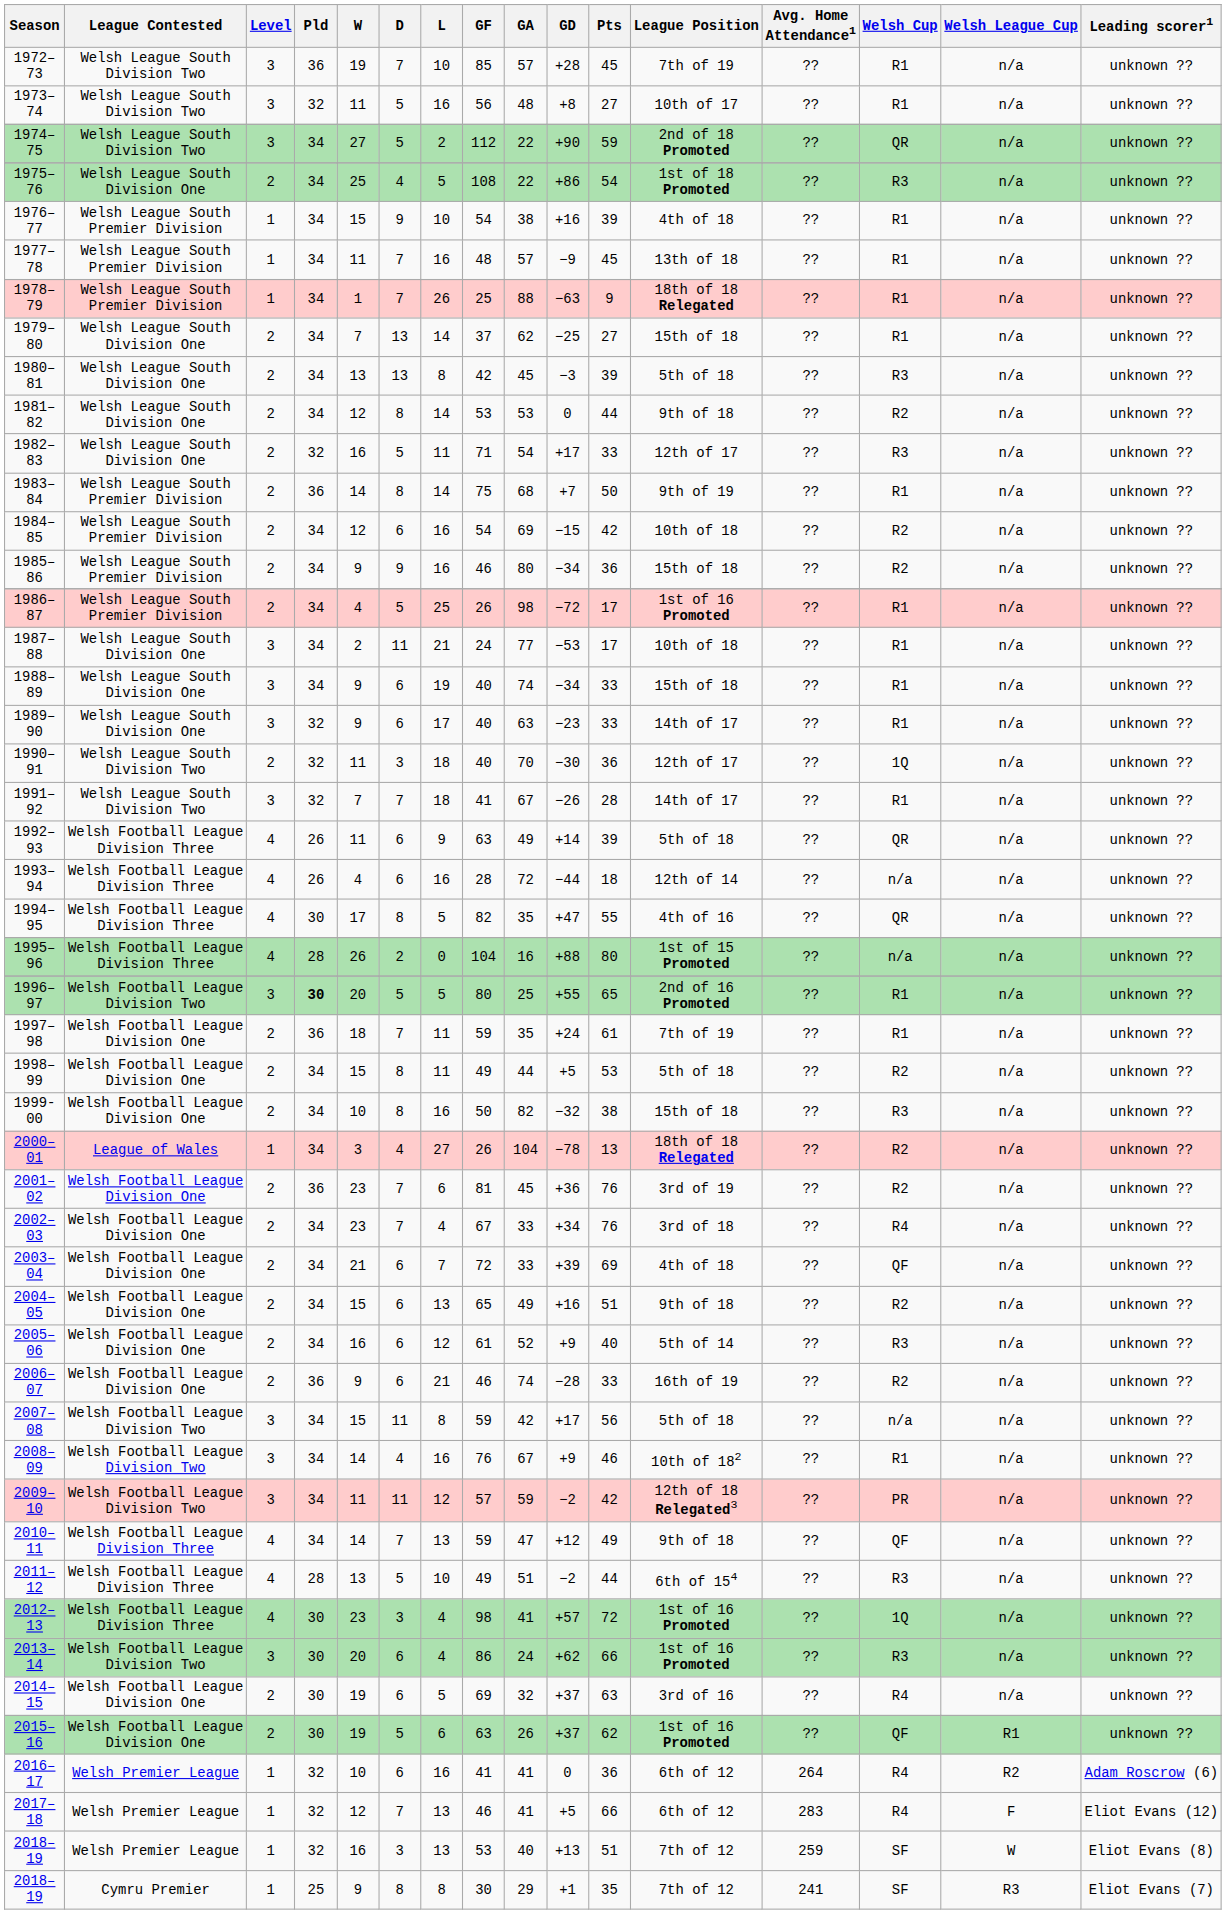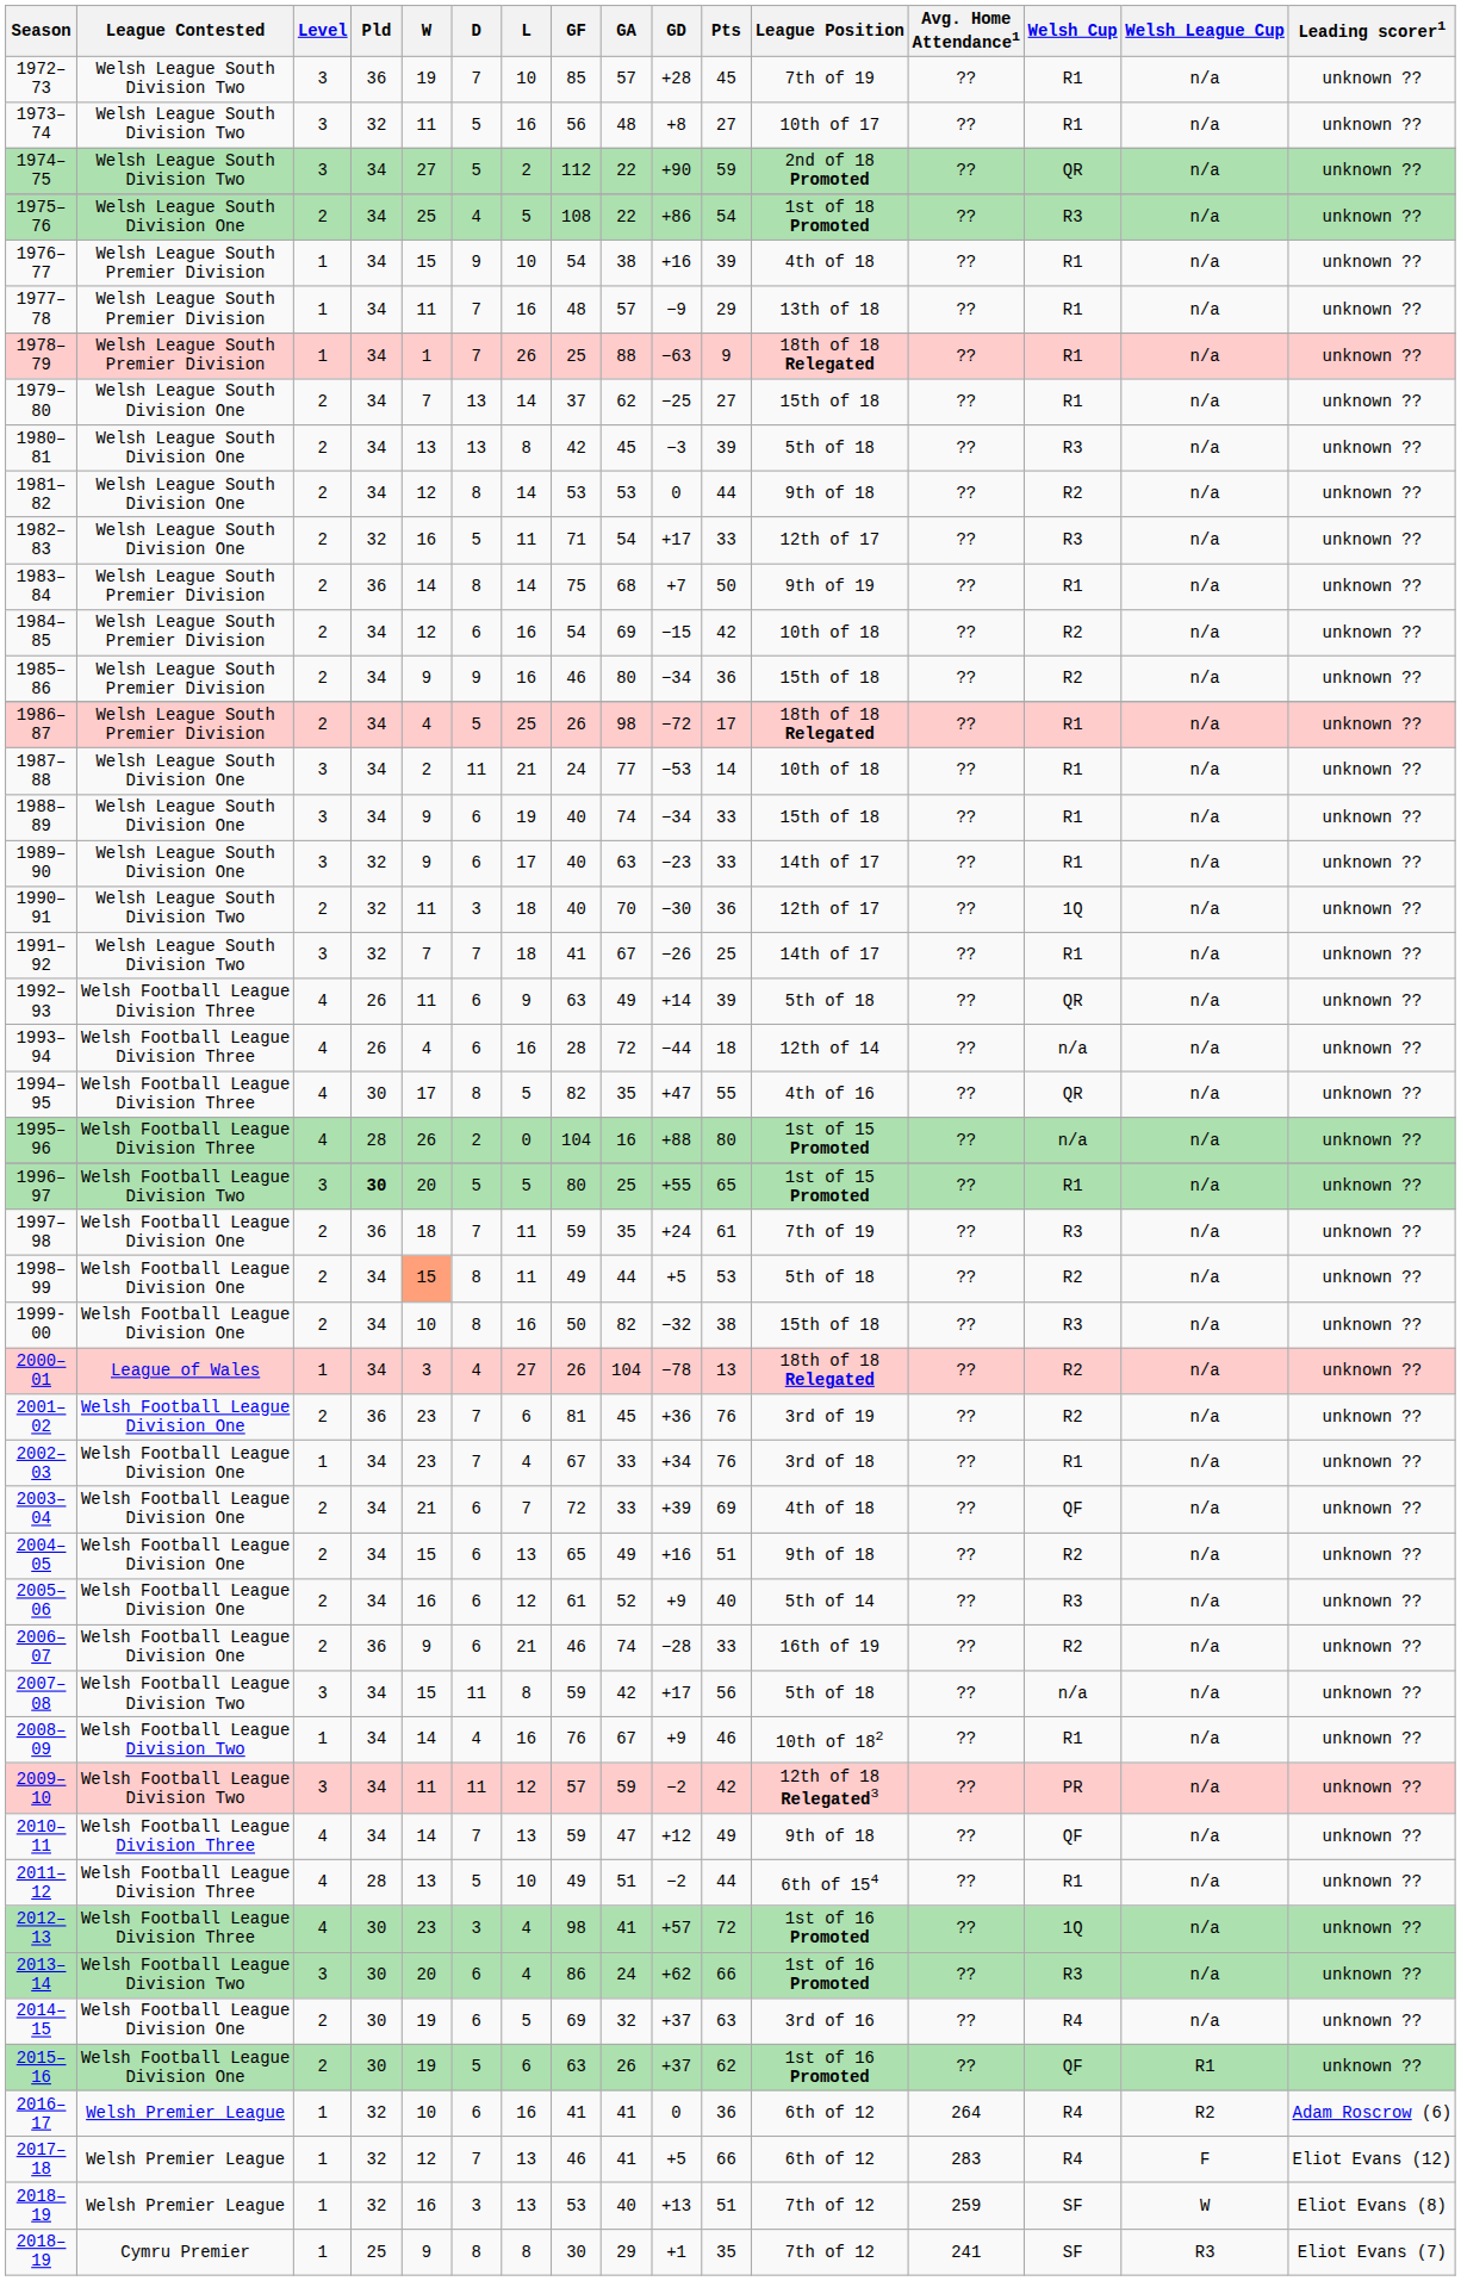1977–78 | Pts: 45 -> 29
1986–87 | League Position: 1st of 16 Promoted -> 18th of 18 Relegated
1987–88 | Pts: 17 -> 14
1991–92 | Pts: 28 -> 25
1996–97 | League Position: 2nd of 16 Promoted -> 1st of 15 Promoted
1997–98 | Welsh Cup: R1 -> R3
1998–99 | W: no background -> lightsalmon background
2002–03 | Level: 2 -> 1
2002–03 | Welsh Cup: R4 -> R1
2008–09 | Level: 3 -> 1
2011–12 | Welsh Cup: R3 -> R1
